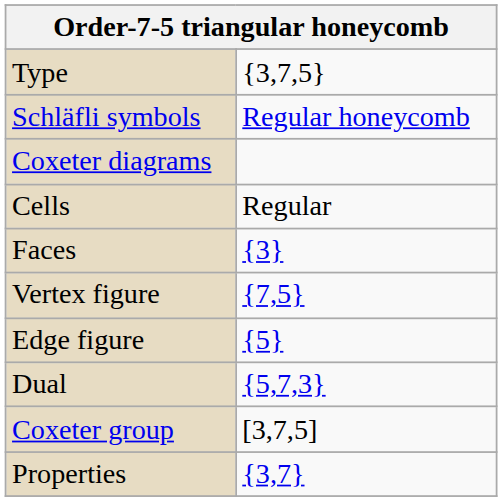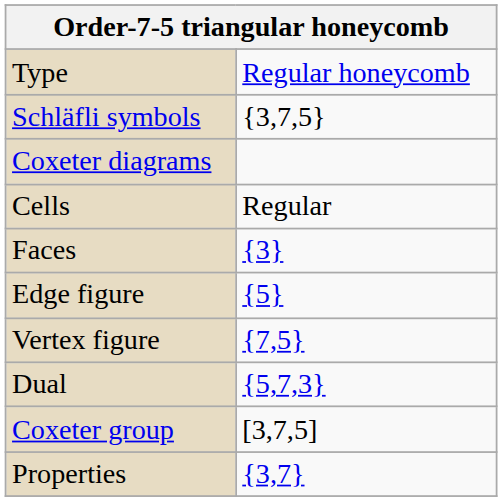Type | column 2: {3,7,5} -> Regular honeycomb
Schläfli symbols | column 2: Regular honeycomb -> {3,7,5}
rows swapped: Edge figure <-> Vertex figure
